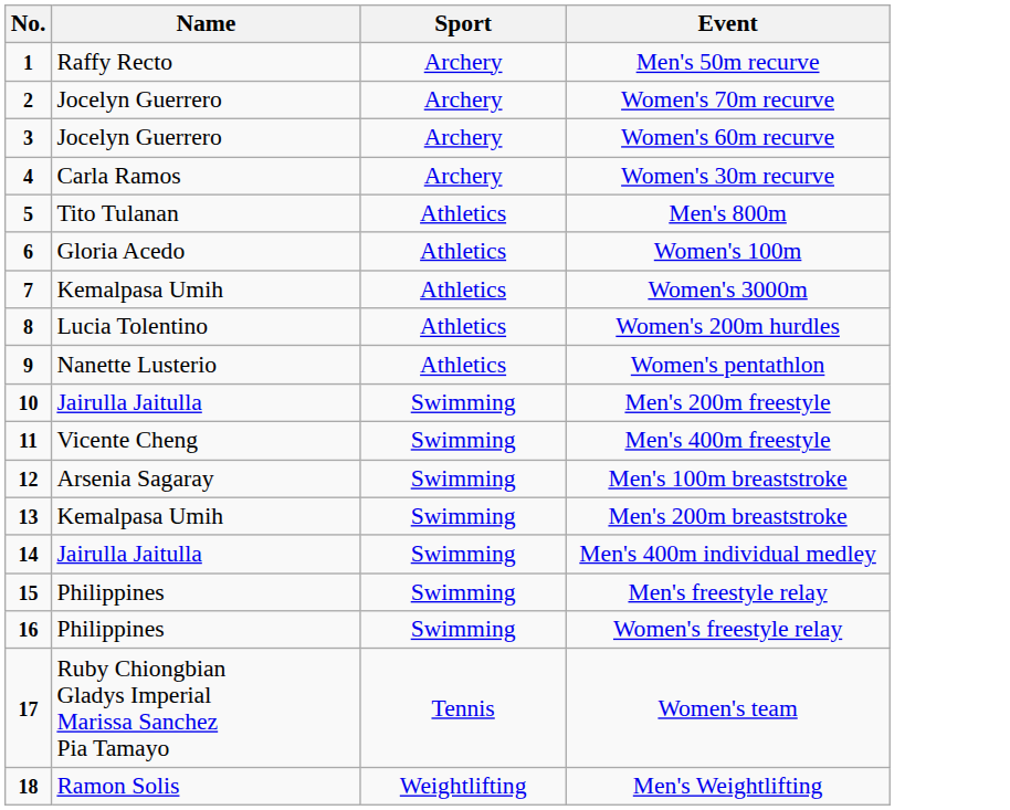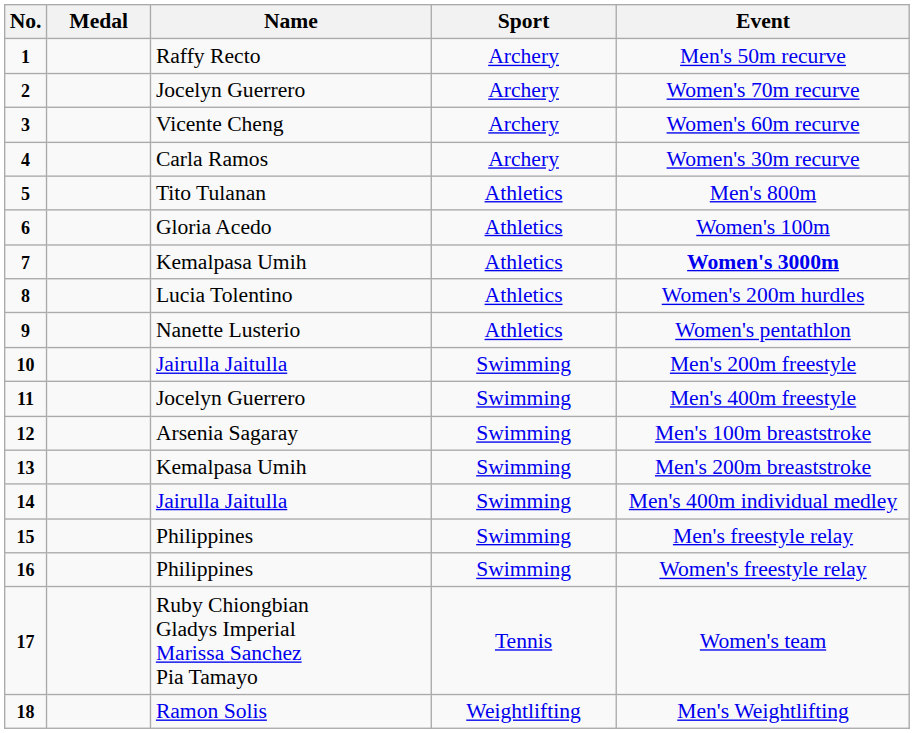+ column: Medal
3 | Name: Jocelyn Guerrero -> Vicente Cheng
7 | Event: normal -> bold
11 | Name: Vicente Cheng -> Jocelyn Guerrero
